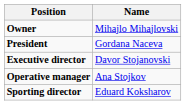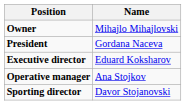Executive director | Name: Davor Stojanovski -> Eduard Koksharov
Sporting director | Name: Eduard Koksharov -> Davor Stojanovski
